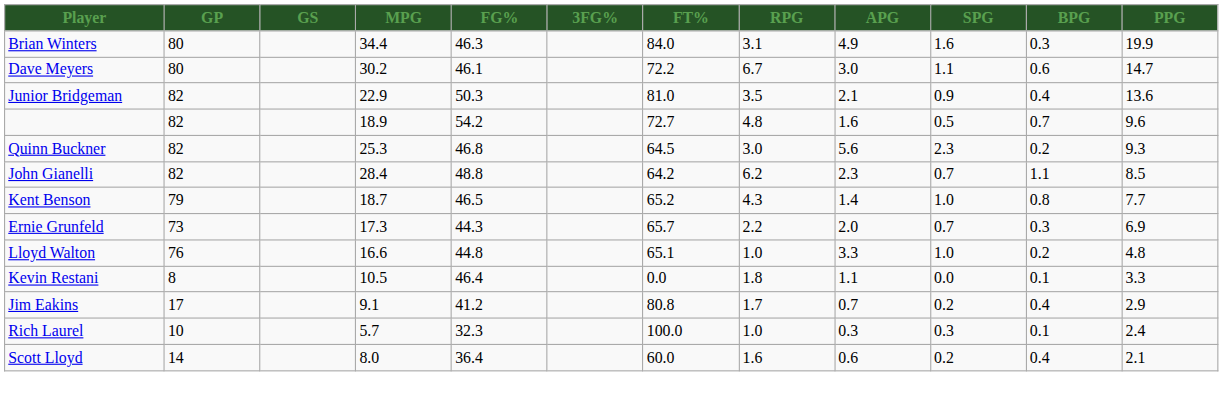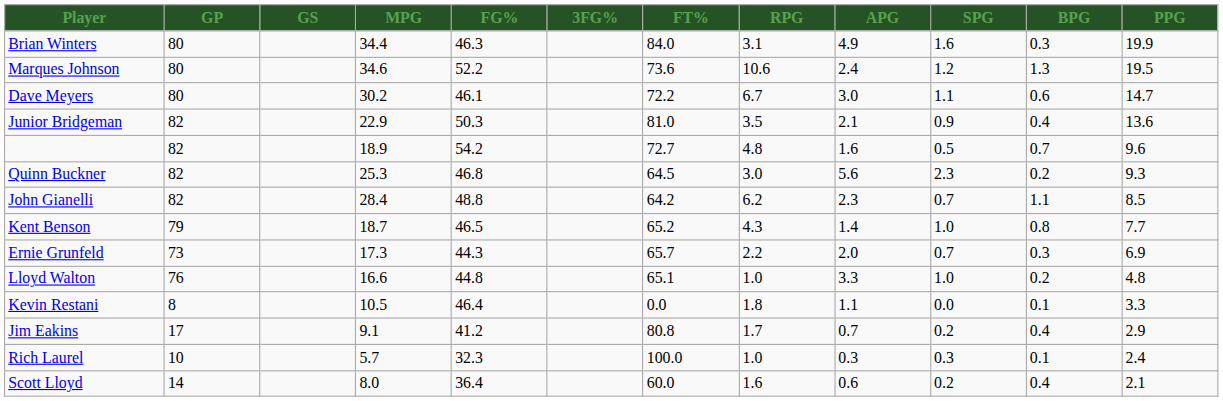+ row: Marques Johnson | 80 | 34.6 | 52.2 | 73.6 | 10.6 | 2.4 | 1.2 | 1.3 | 19.5
